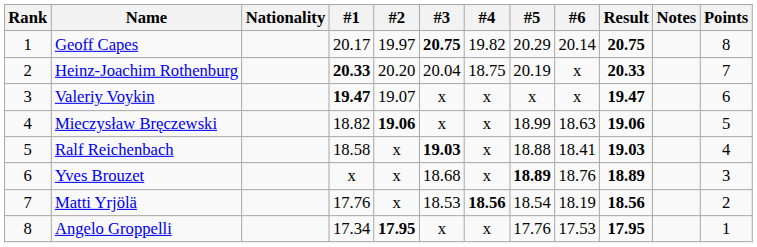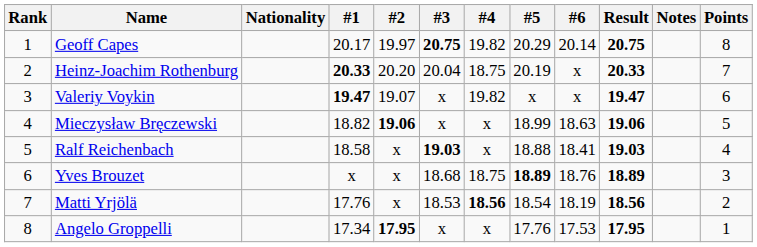Valeriy Voykin | #4: x -> 19.82
Yves Brouzet | #4: x -> 18.75
